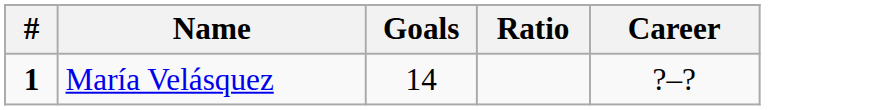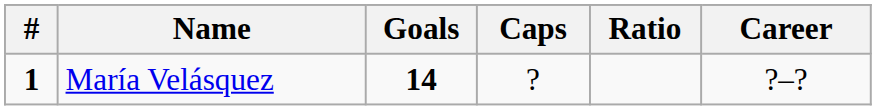+ column: Caps | ?
María Velásquez | Goals: normal -> bold
